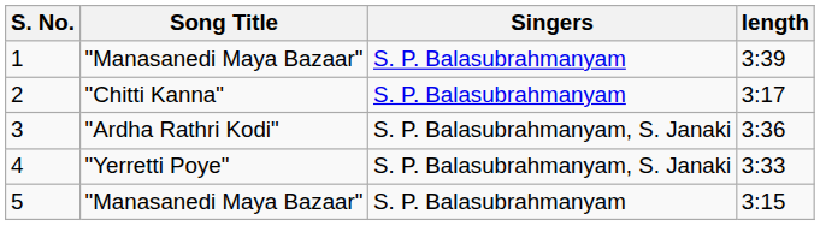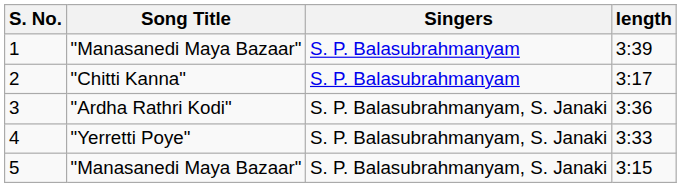5 | Singers: S. P. Balasubrahmanyam -> S. P. Balasubrahmanyam, S. Janaki
